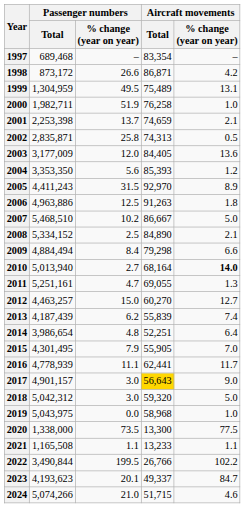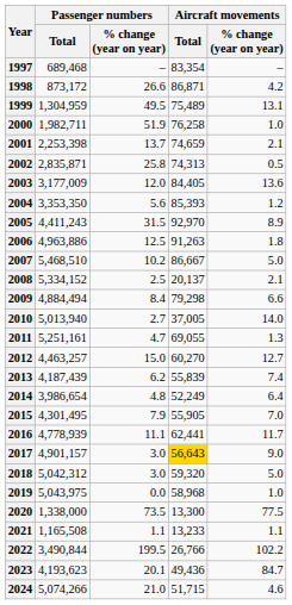2008 | Aircraft movements / Total: 84,890 -> 20,137
2010 | Aircraft movements / Total: 68,164 -> 37,005
2010 | Aircraft movements / % change (year on year): bold -> normal
2014 | Aircraft movements / Total: 52,251 -> 52,249
2023 | Aircraft movements / Total: 49,337 -> 49,436
